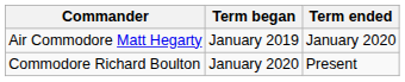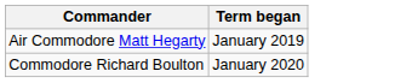- column: Term ended | January 2020 | Present
